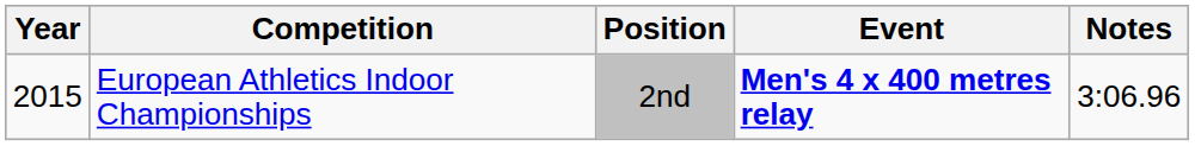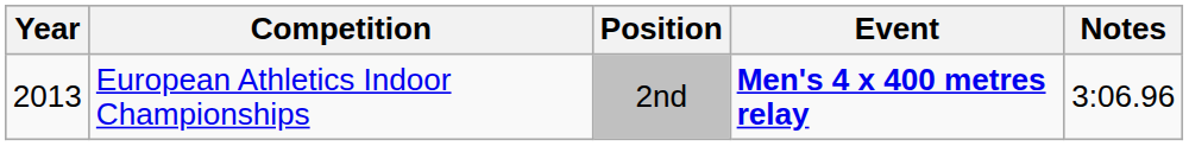European Athletics Indoor Championships | Year: 2015 -> 2013
